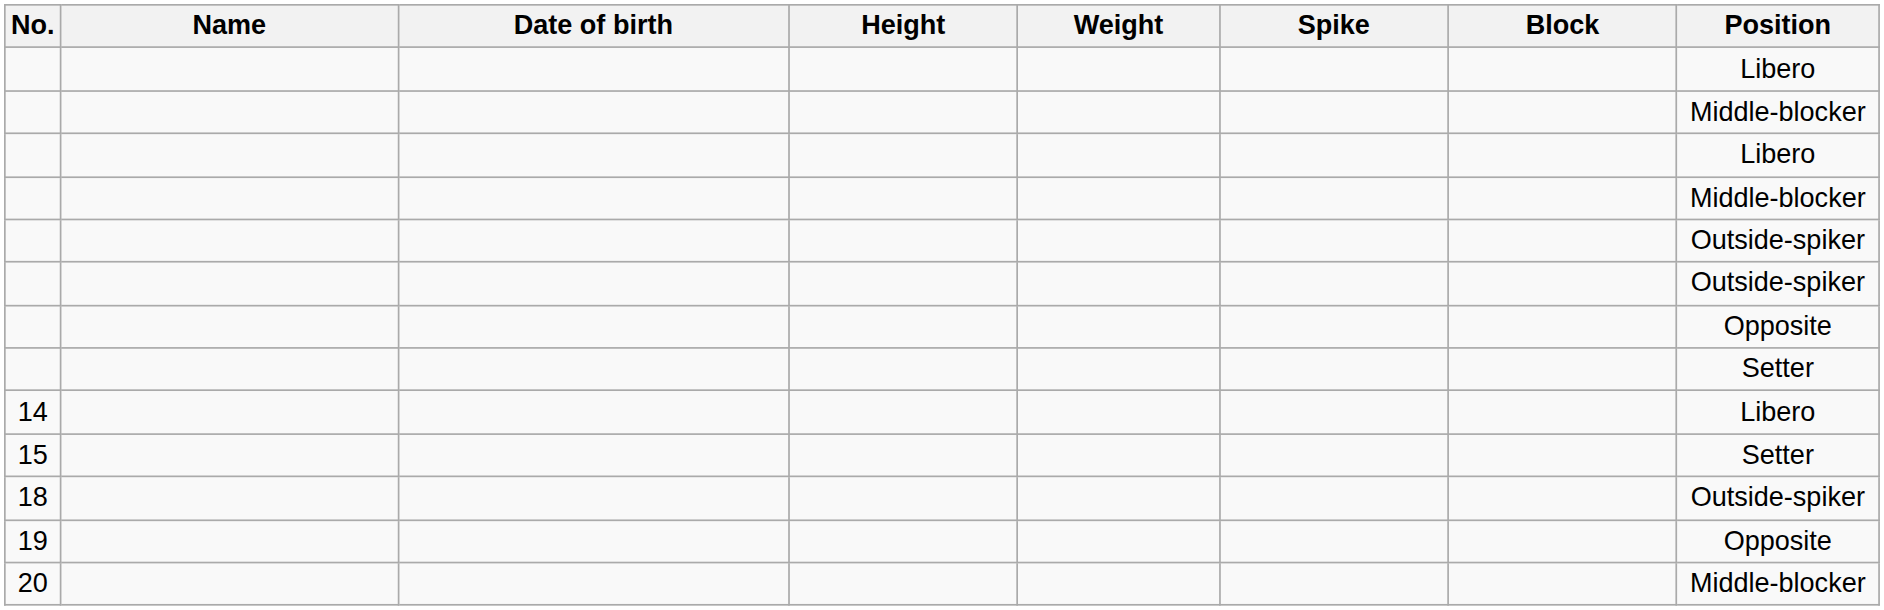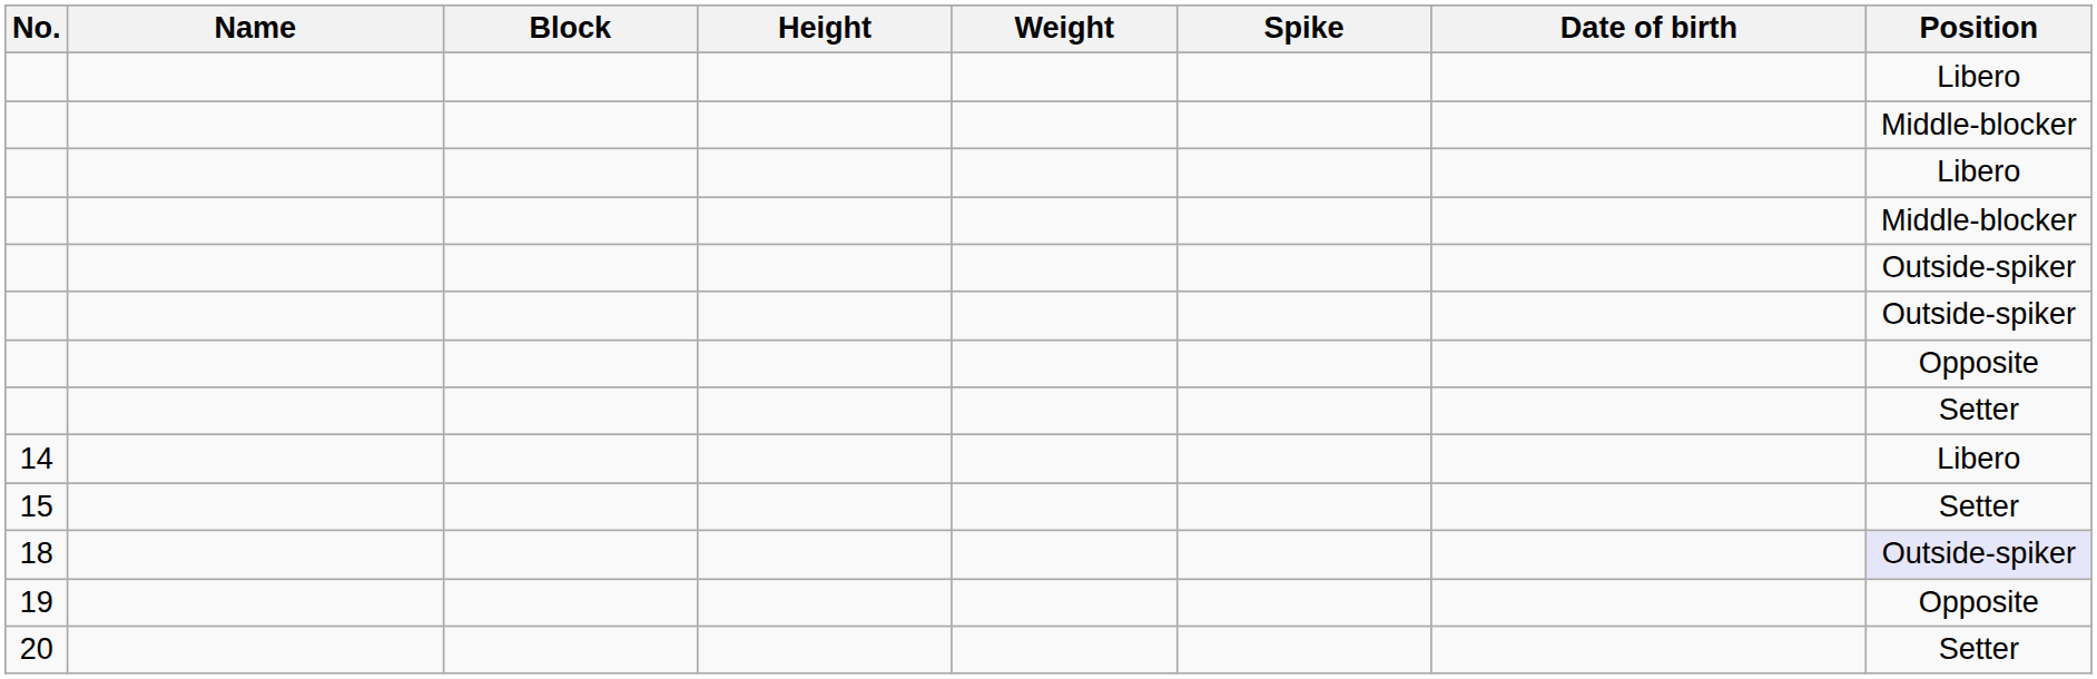columns swapped: Date of birth <-> Block
18 | Position: no background -> lavender background
20 | Position: Middle-blocker -> Setter
